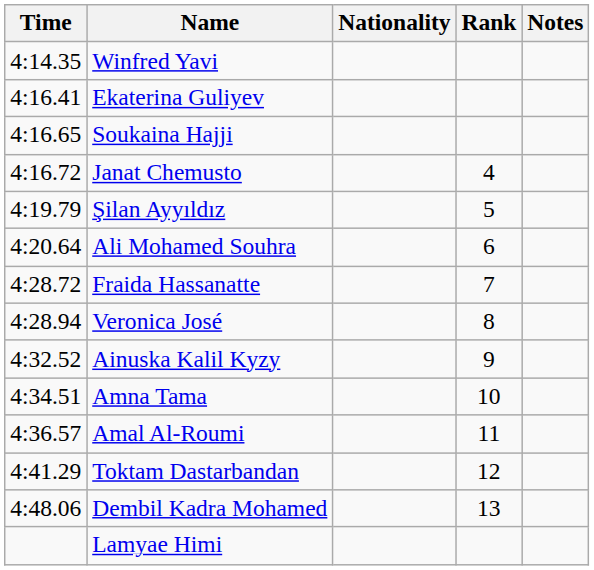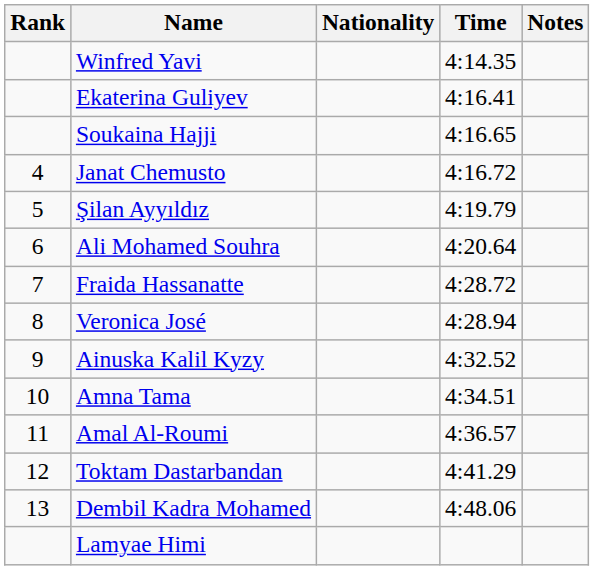columns swapped: Rank <-> Time
